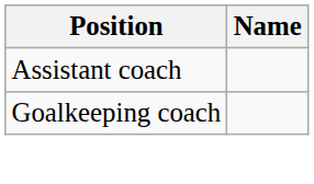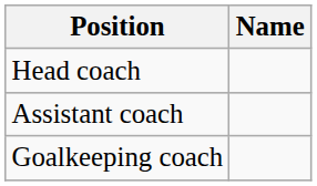+ row: Head coach
